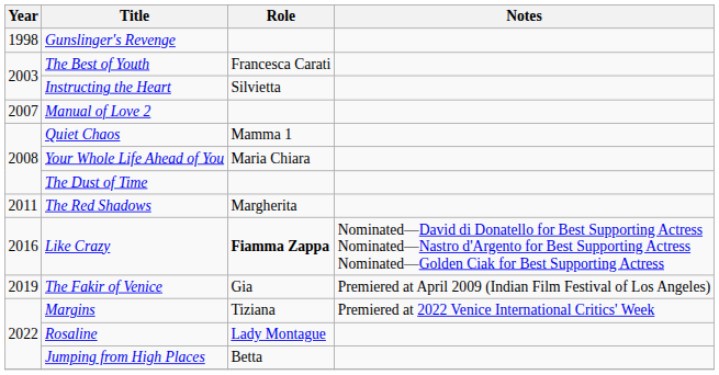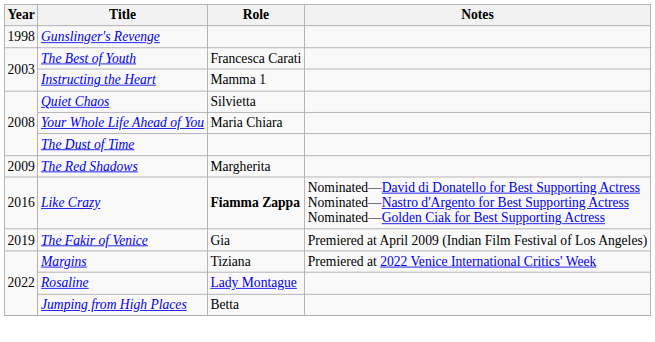Instructing the Heart | Role: Silvietta -> Mamma 1
- row: 2007 | Manual of Love 2
Quiet Chaos | Role: Mamma 1 -> Silvietta
The Red Shadows | Year: 2011 -> 2009
